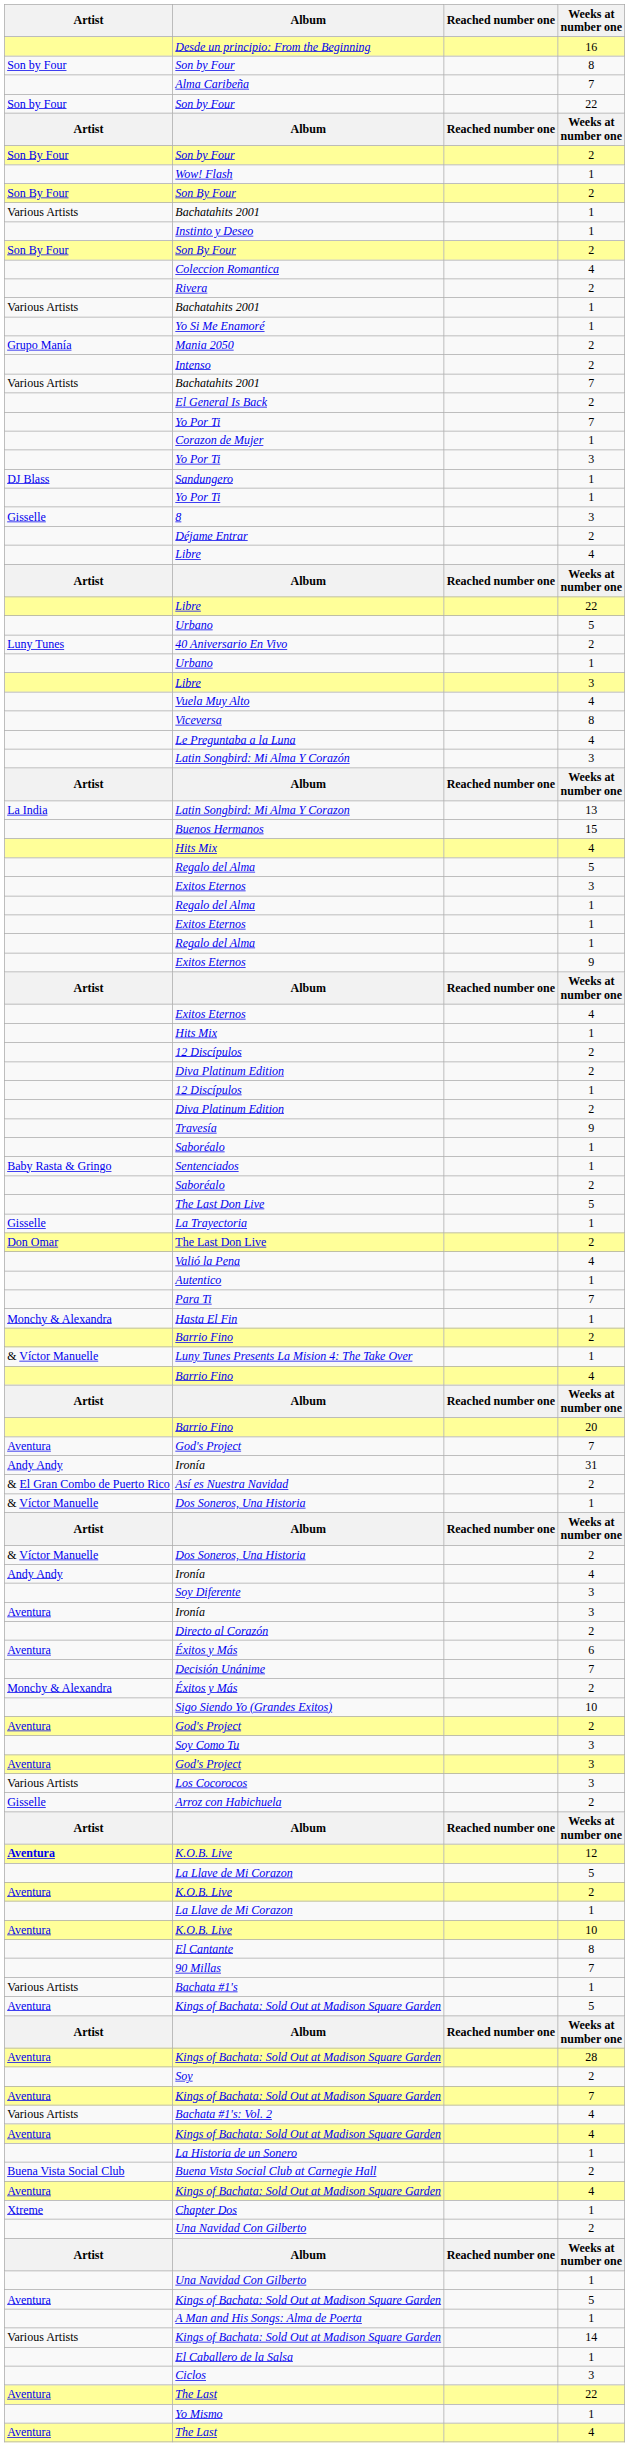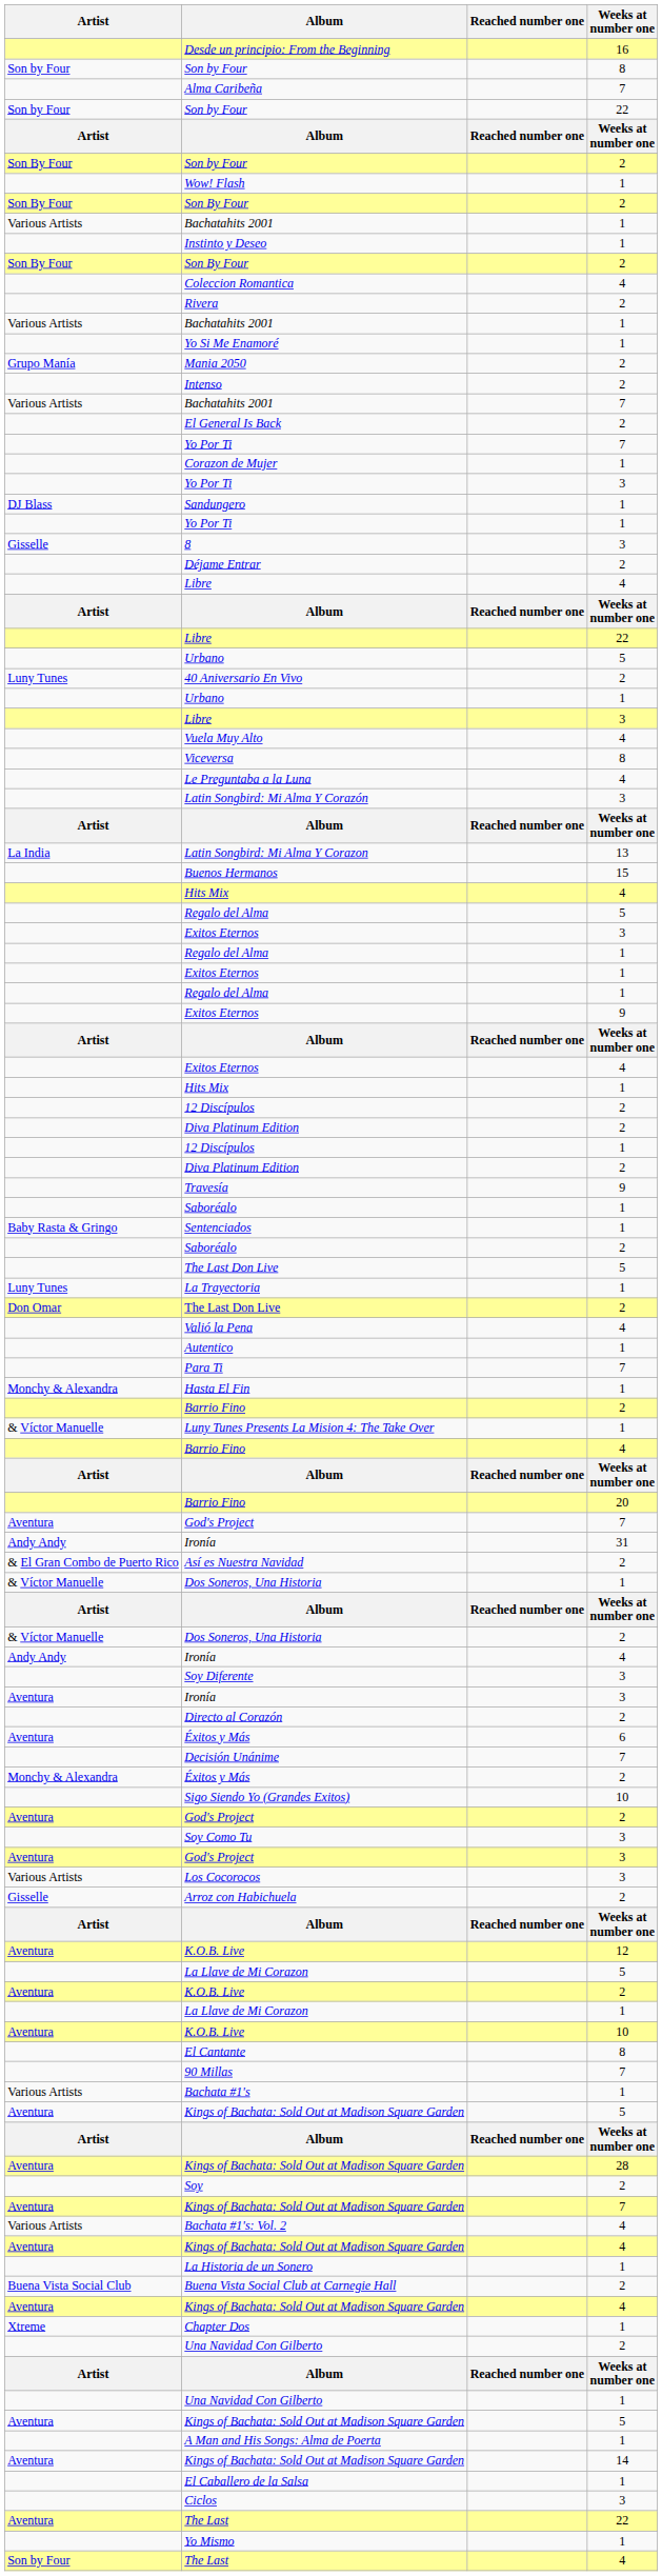La Trayectoria | Artist: Gisselle -> Luny Tunes
K.O.B. Live / 12 | Artist: bold -> normal
Kings of Bachata: Sold Out at Madison Square Garden / 14 | Artist: Various Artists -> Aventura
The Last / 4 | Artist: Aventura -> Son by Four
